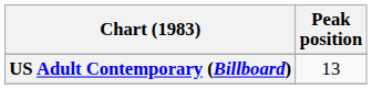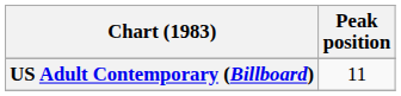US Adult Contemporary (Billboard) | Peak position: 13 -> 11
